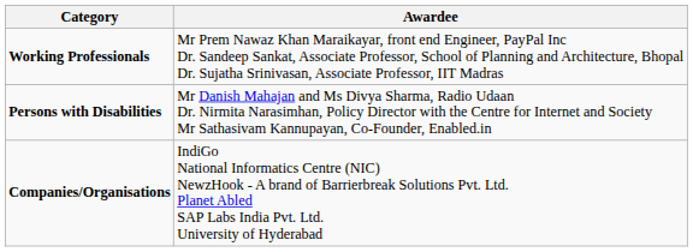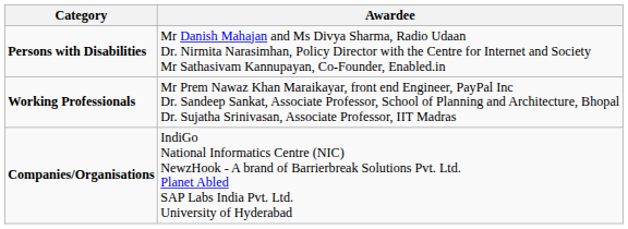rows swapped: Persons with Disabilities <-> Working Professionals
